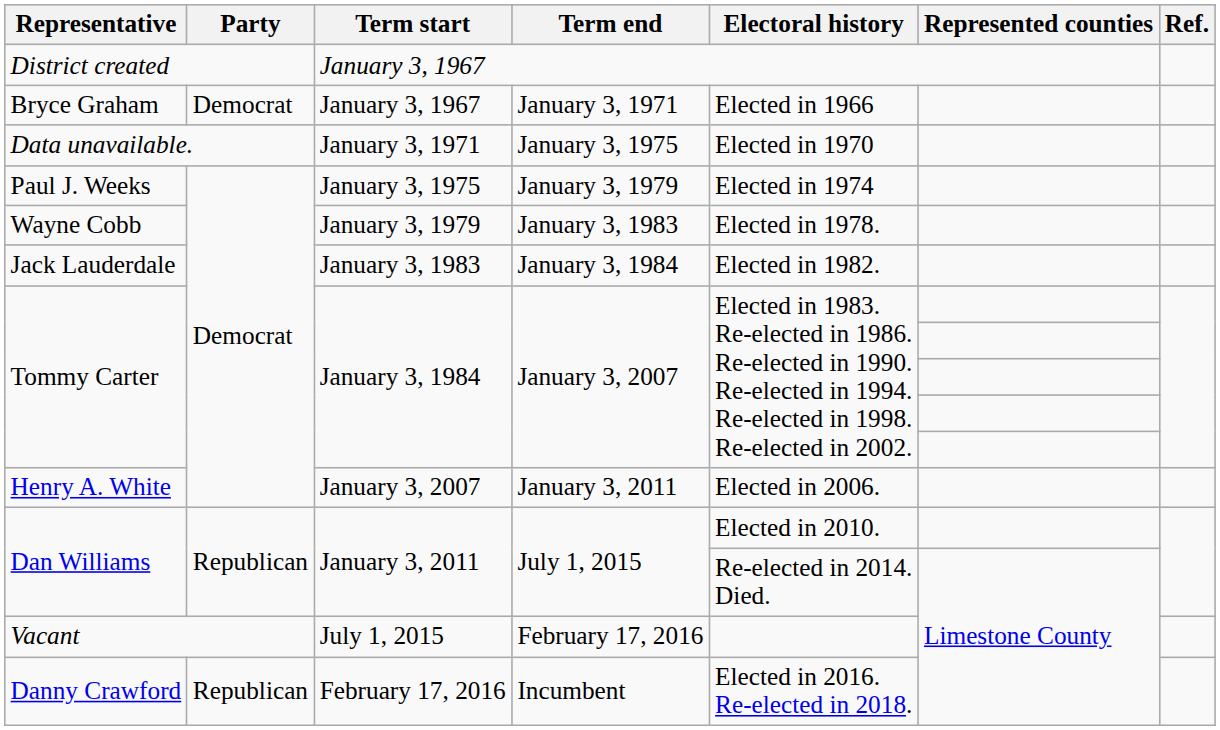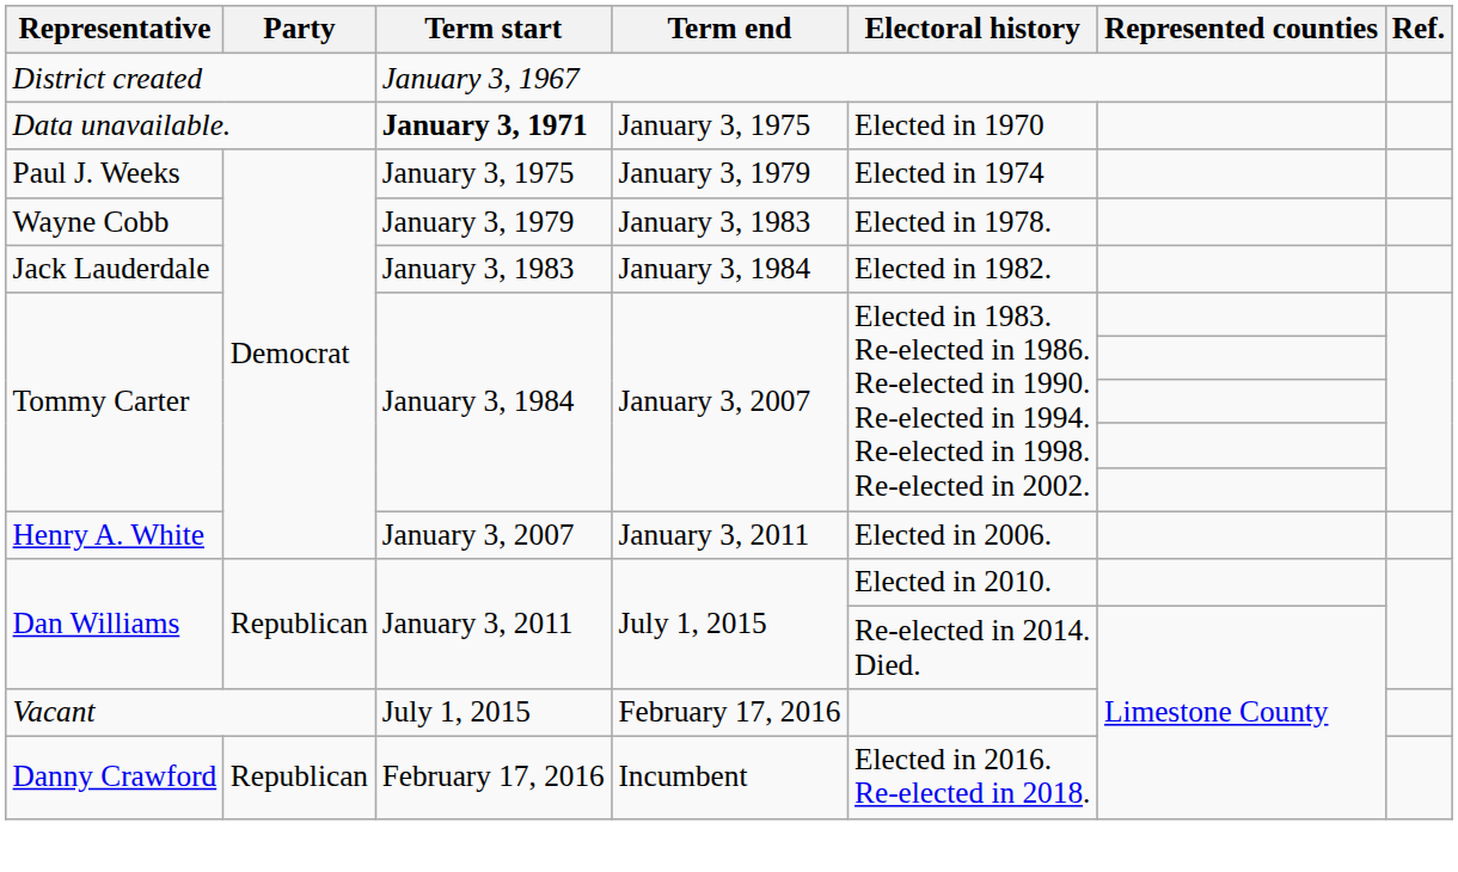- row: Bryce Graham | Democrat | January 3, 1967 | January 3, 1971 | Elected in 1966
Data unavailable. | Term start: normal -> bold
